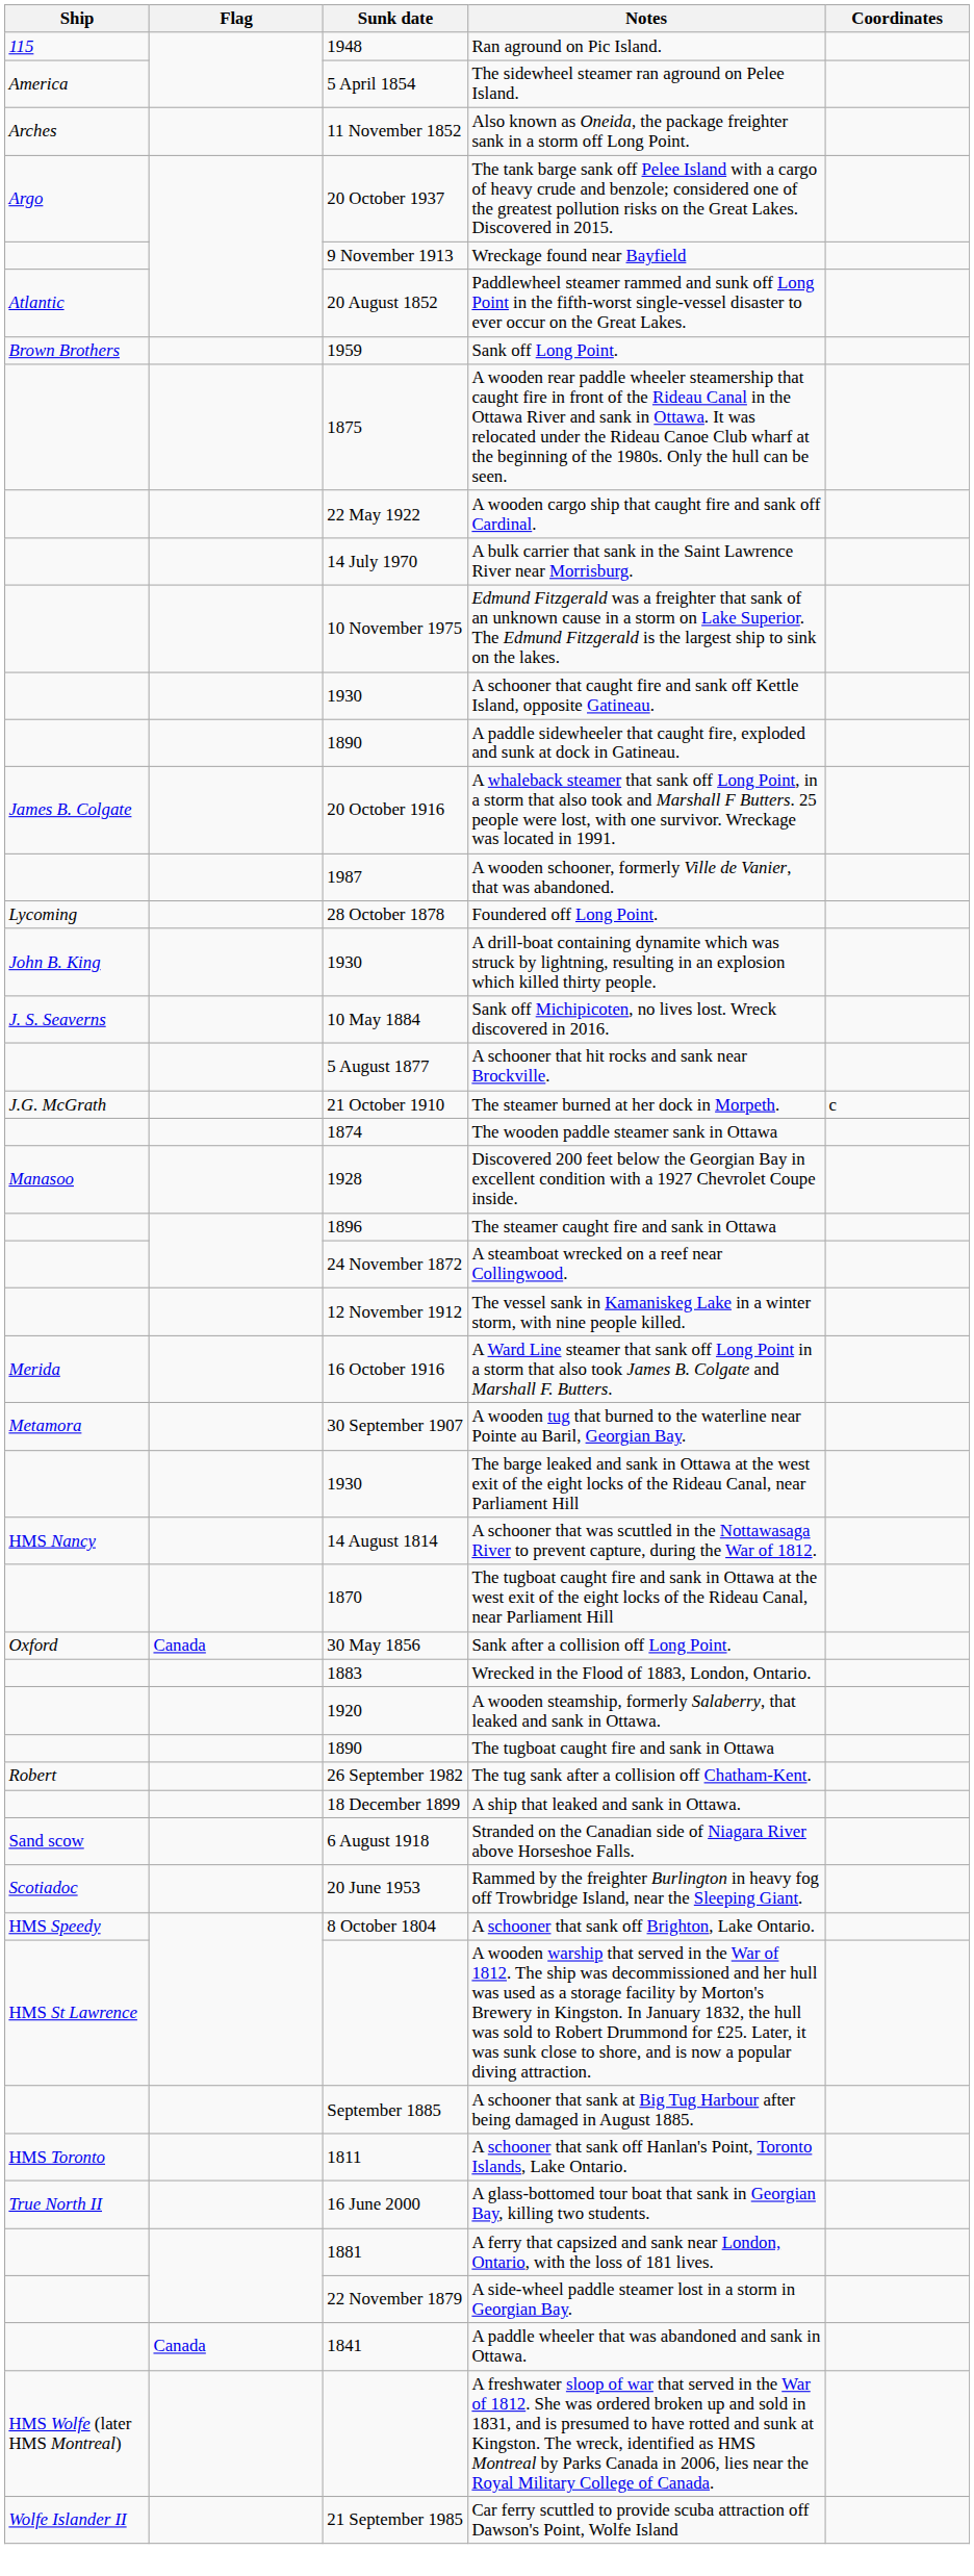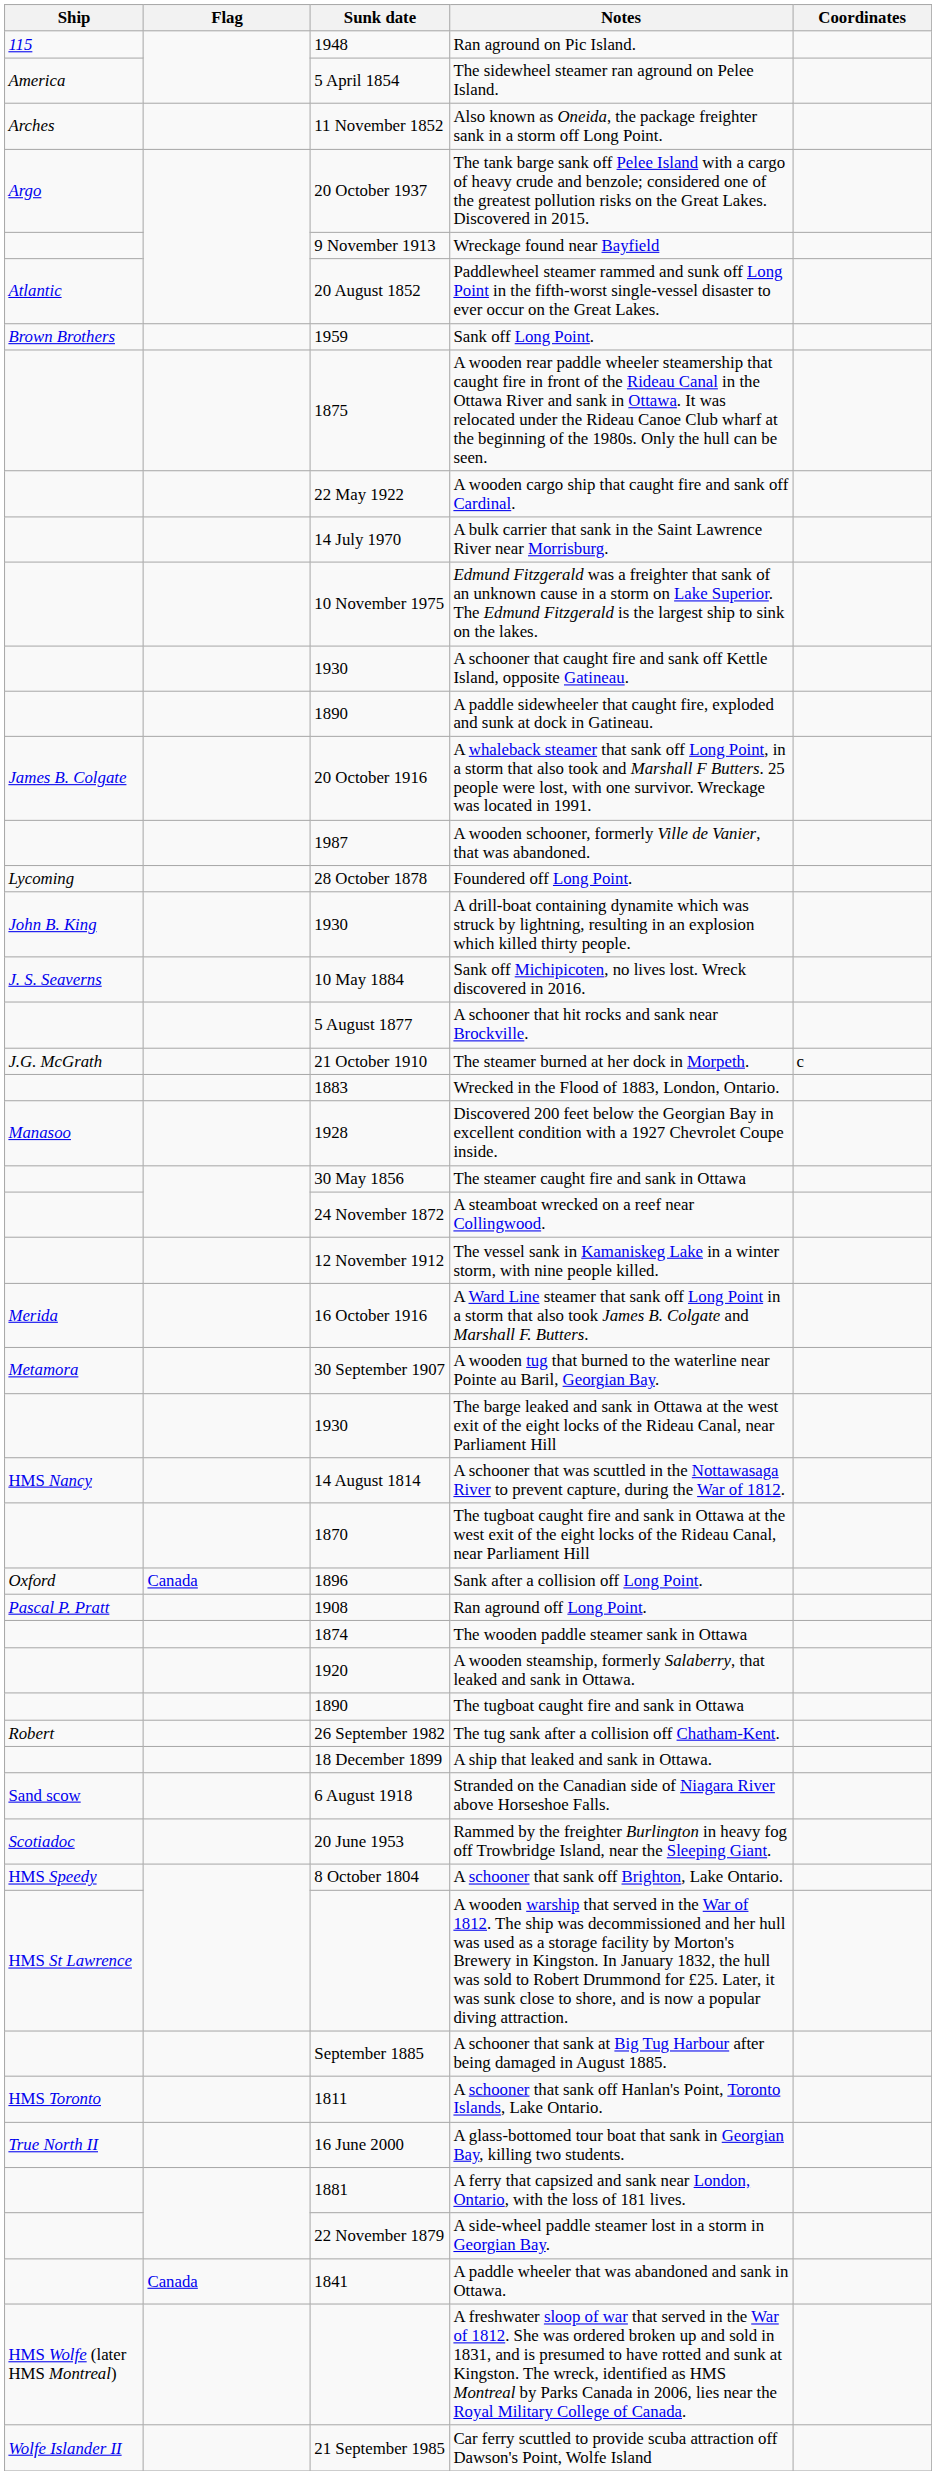rows swapped: The wooden paddle steamer sank in Ottawa <-> Wrecked in the Flood of 1883, London, Ontario.
The steamer caught fire and sank in Ottawa | Sunk date: 1896 -> 30 May 1856
Sank after a collision off Long Point. | Sunk date: 30 May 1856 -> 1896
+ row: Pascal P. Pratt | 1908 | Ran aground off Long Point.
